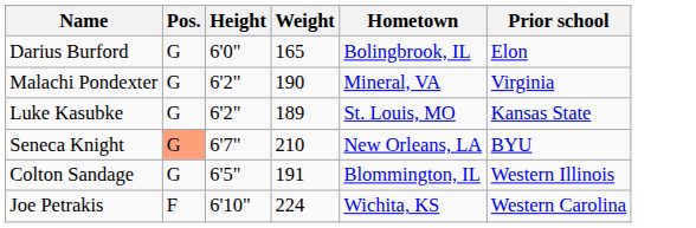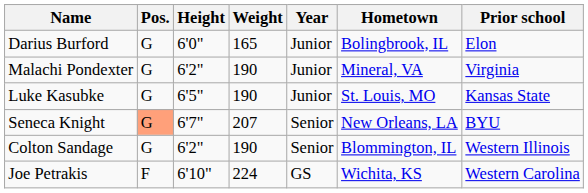+ column: Year | Junior | Junior | Junior | Senior | Senior | GS
Luke Kasubke | Height: 6'2" -> 6'5"
Luke Kasubke | Weight: 189 -> 190
Seneca Knight | Weight: 210 -> 207
Colton Sandage | Height: 6'5" -> 6'2"
Colton Sandage | Weight: 191 -> 190
